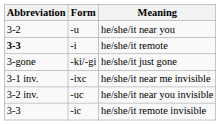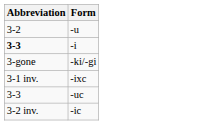- column: Meaning | he/she/it near you | he/she/it remote | he/she/it just gone | he/she/it near me invisible | he/she/it near you invisible | he/she/it remote invisible
-uc | Abbreviation: 3-2 inv. -> 3-3
-ic | Abbreviation: 3-3 -> 3-2 inv.
